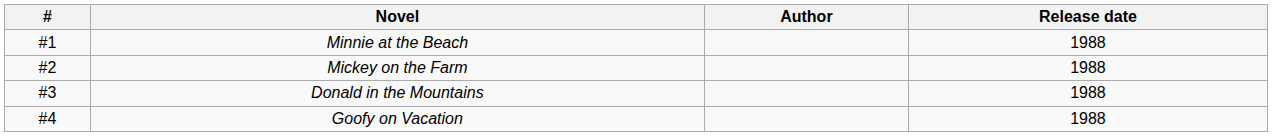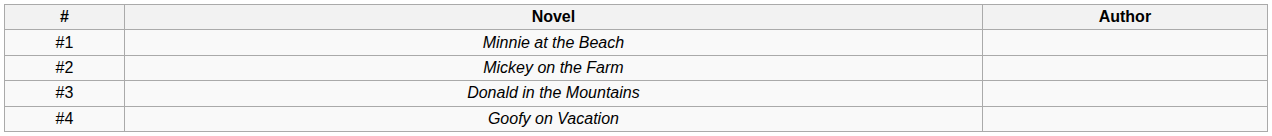- column: Release date | 1988 | 1988 | 1988 | 1988
